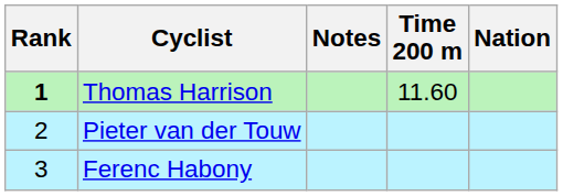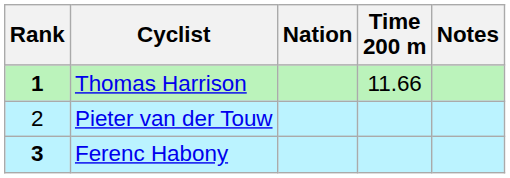columns swapped: Nation <-> Notes
Thomas Harrison | Time 200 m: 11.60 -> 11.66
Ferenc Habony | Rank: normal -> bold
